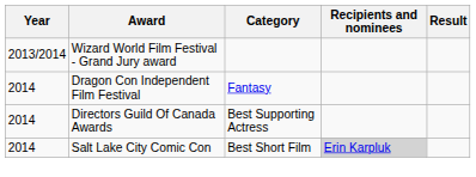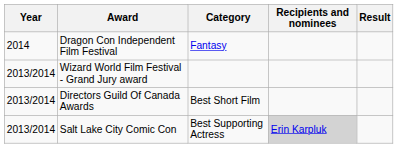rows swapped: Dragon Con Independent Film Festival <-> Wizard World Film Festival - Grand Jury award
Directors Guild Of Canada Awards | Year: 2014 -> 2013/2014
Directors Guild Of Canada Awards | Category: Best Supporting Actress -> Best Short Film
Salt Lake City Comic Con | Year: 2014 -> 2013/2014
Salt Lake City Comic Con | Category: Best Short Film -> Best Supporting Actress
